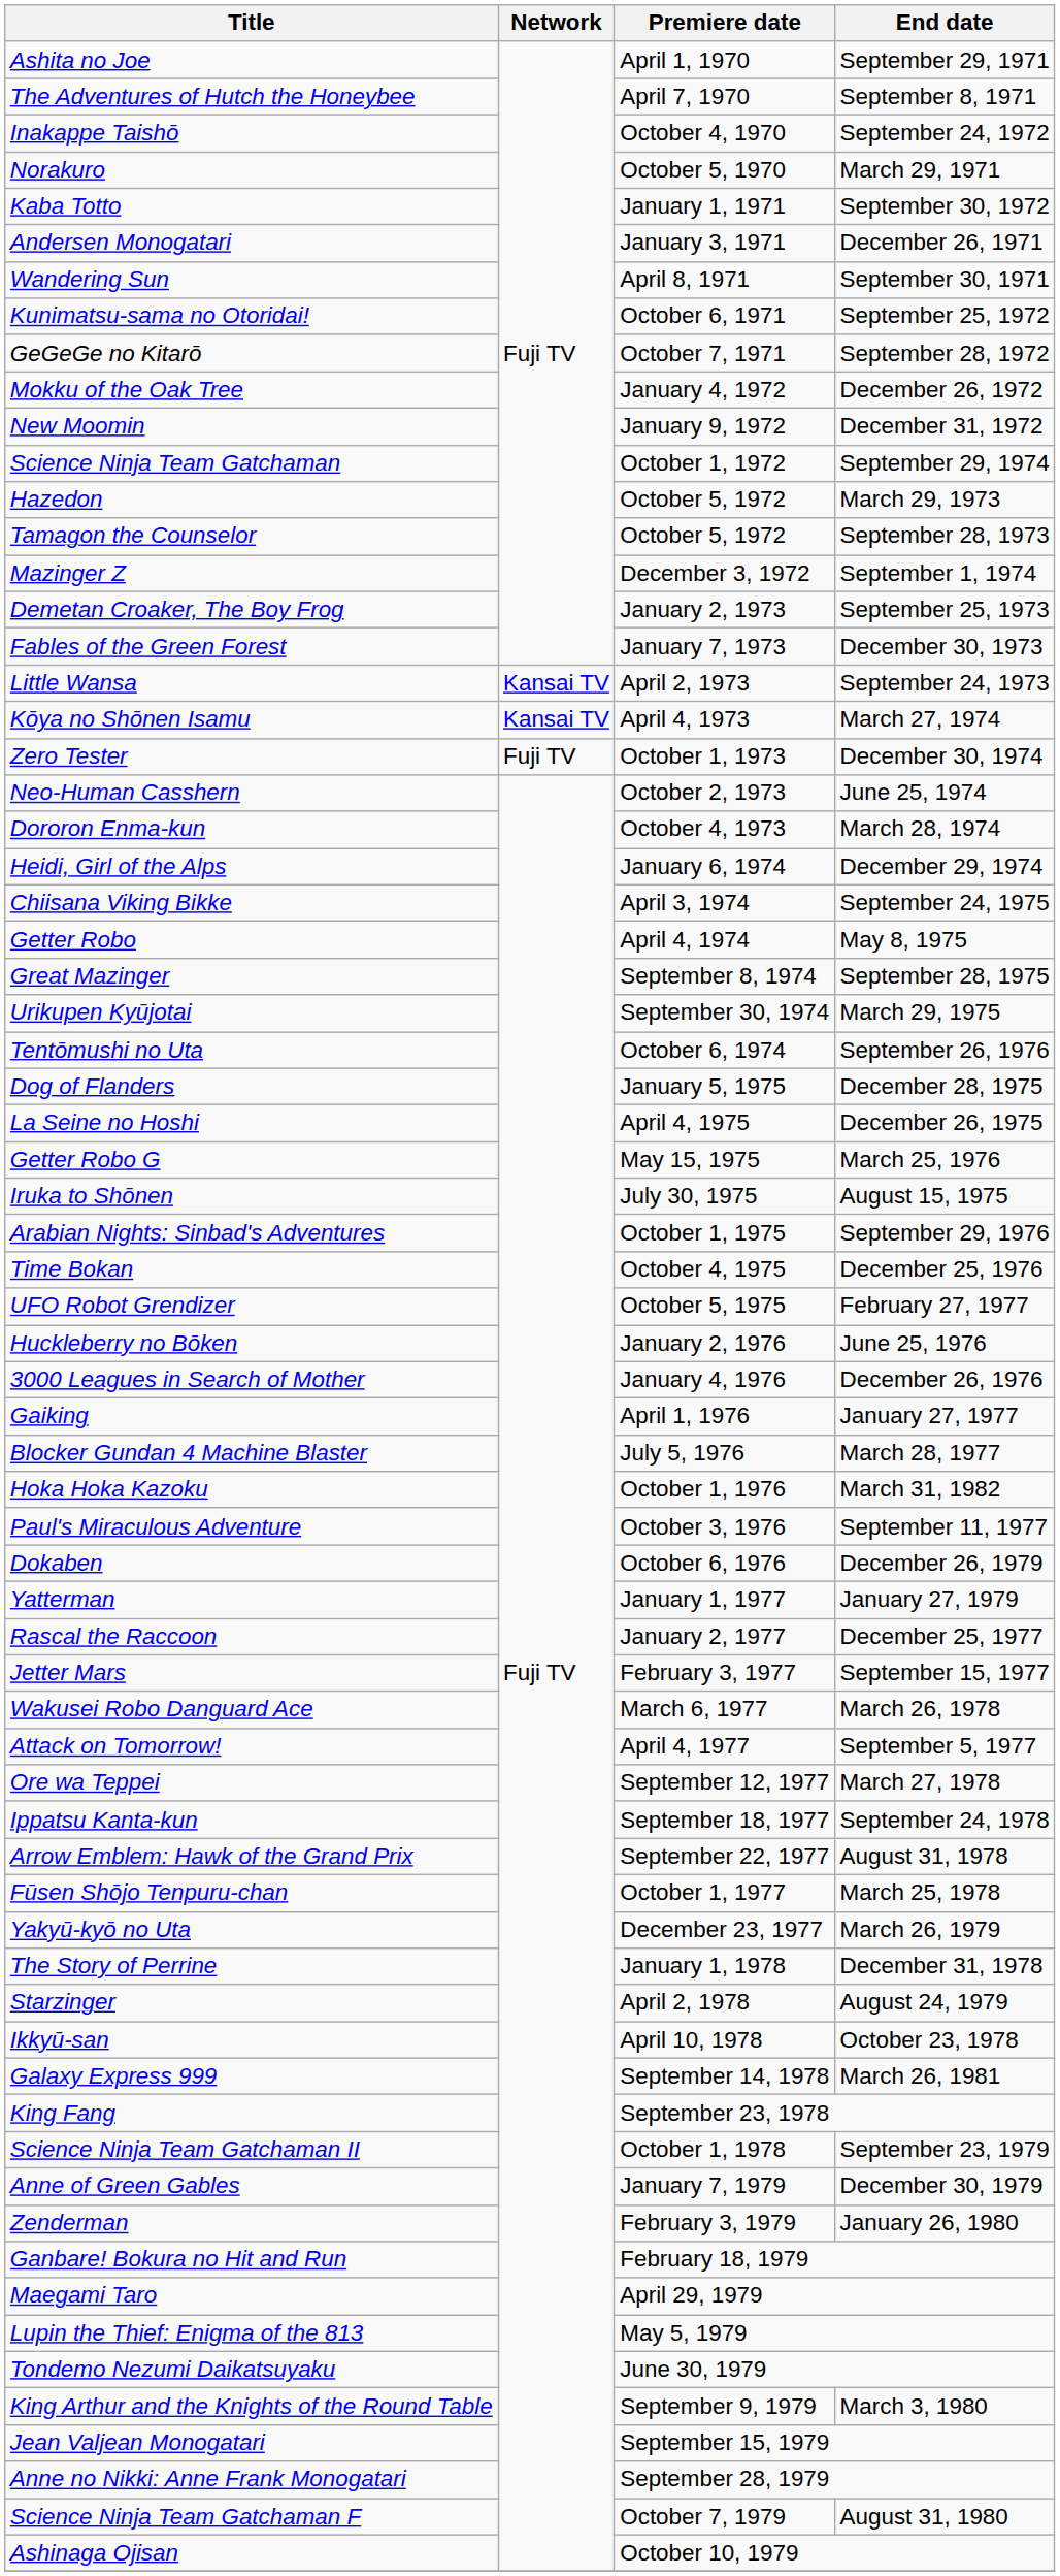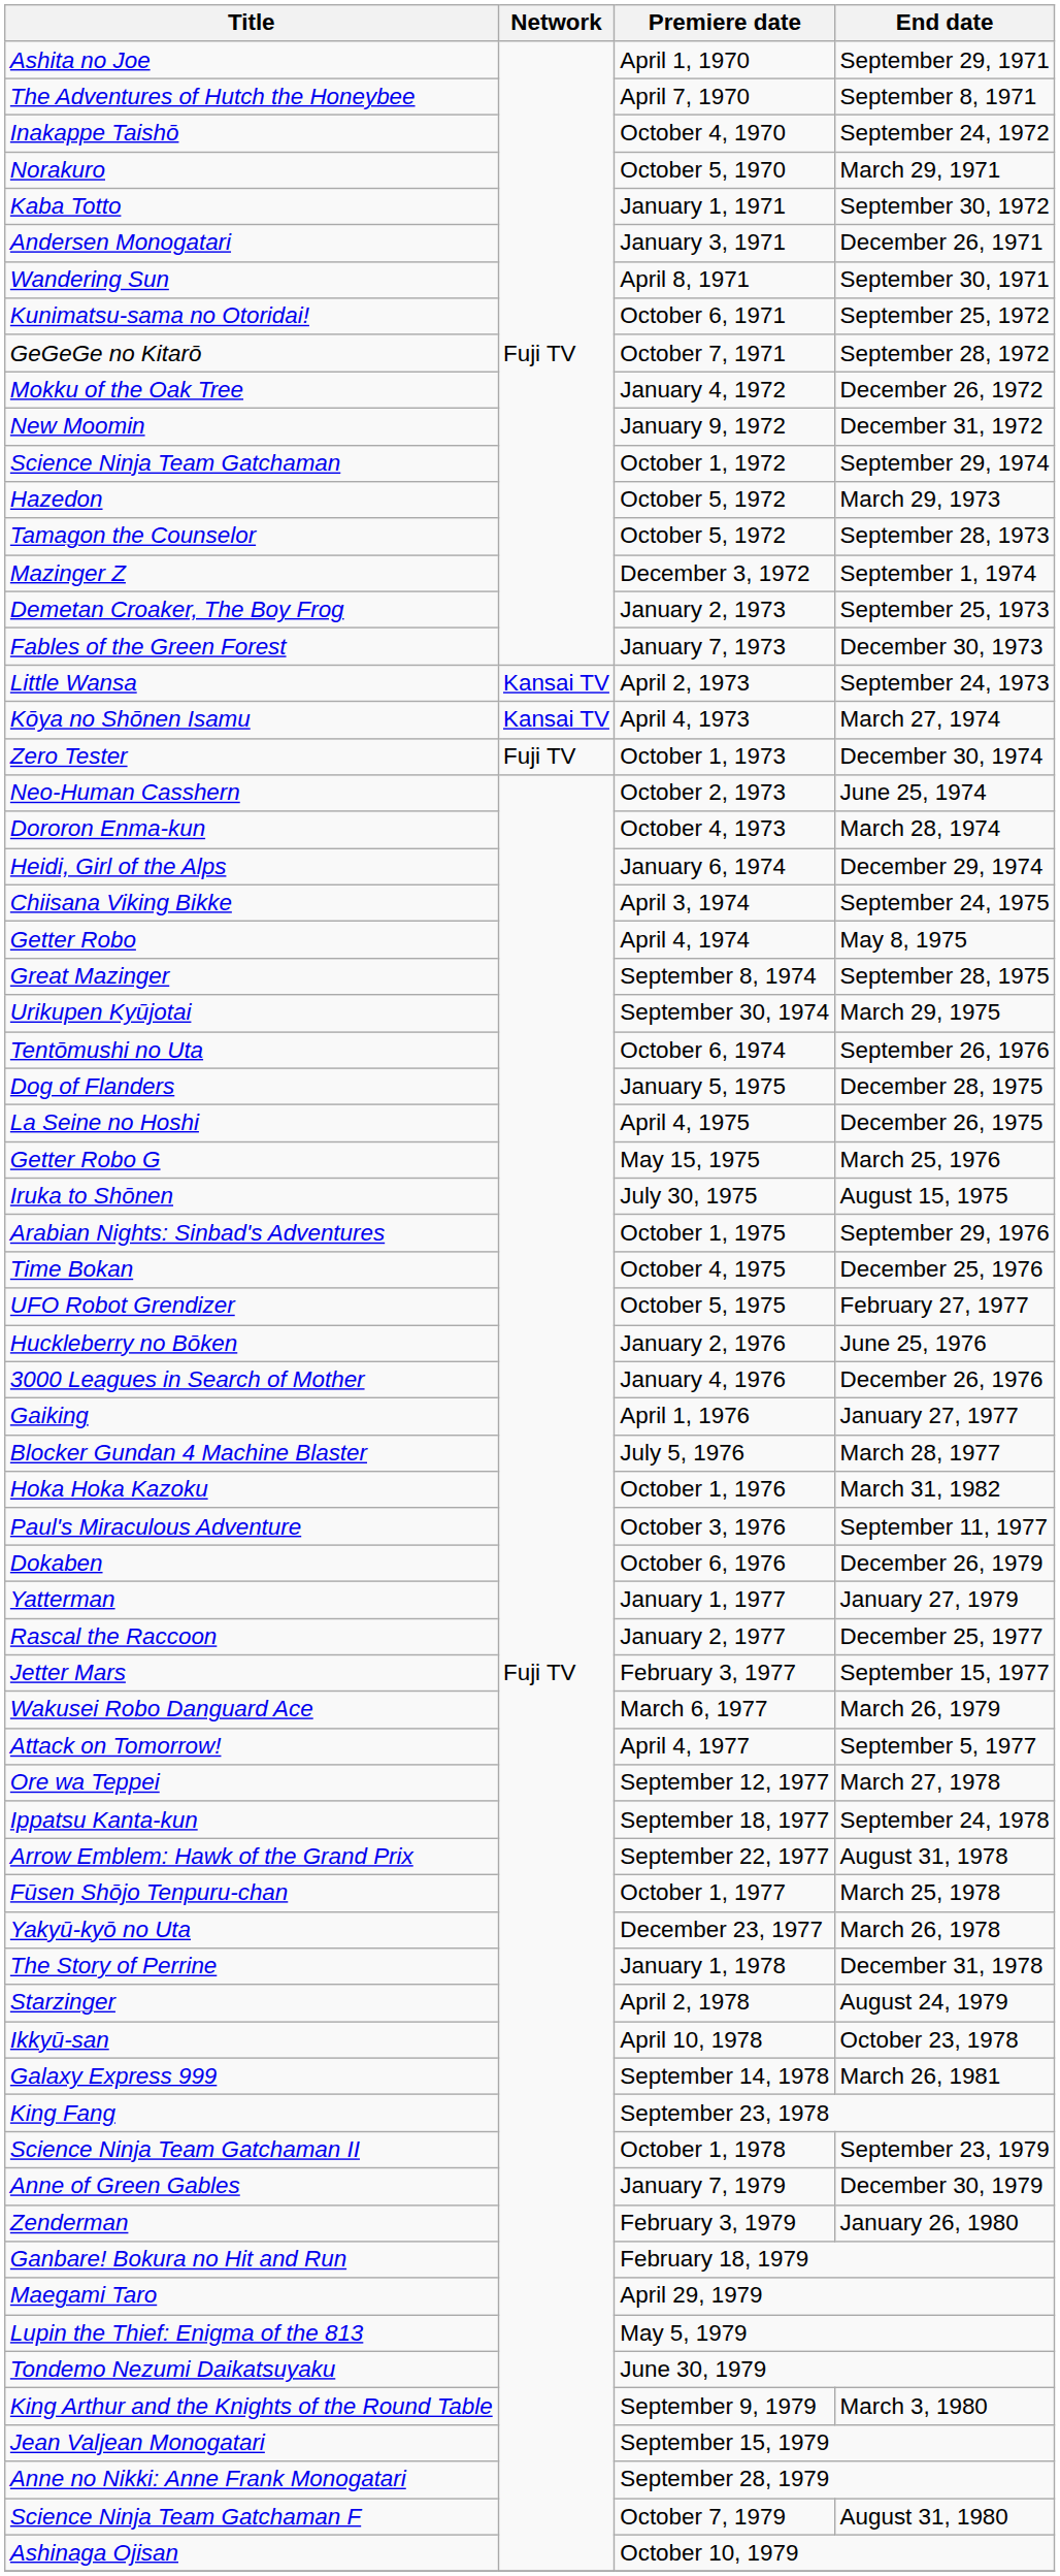Wakusei Robo Danguard Ace | End date: March 26, 1978 -> March 26, 1979
Yakyū-kyō no Uta | End date: March 26, 1979 -> March 26, 1978
